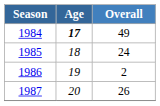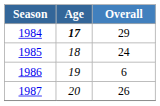1984 | Overall: 49 -> 29
1986 | Overall: 2 -> 6
